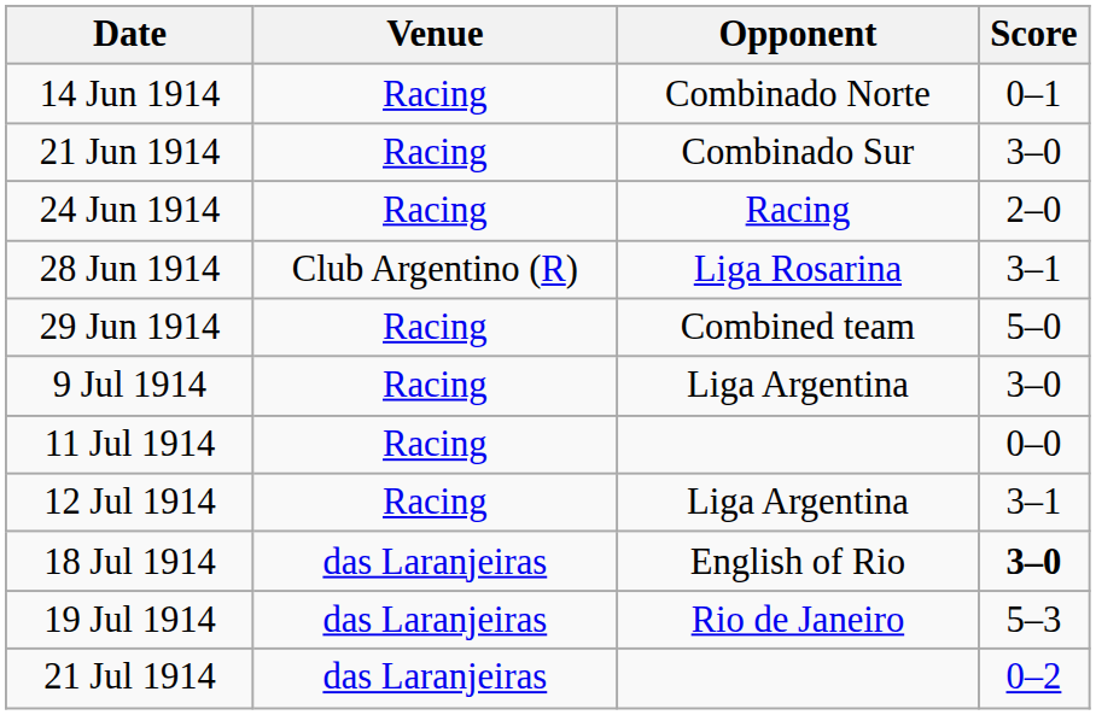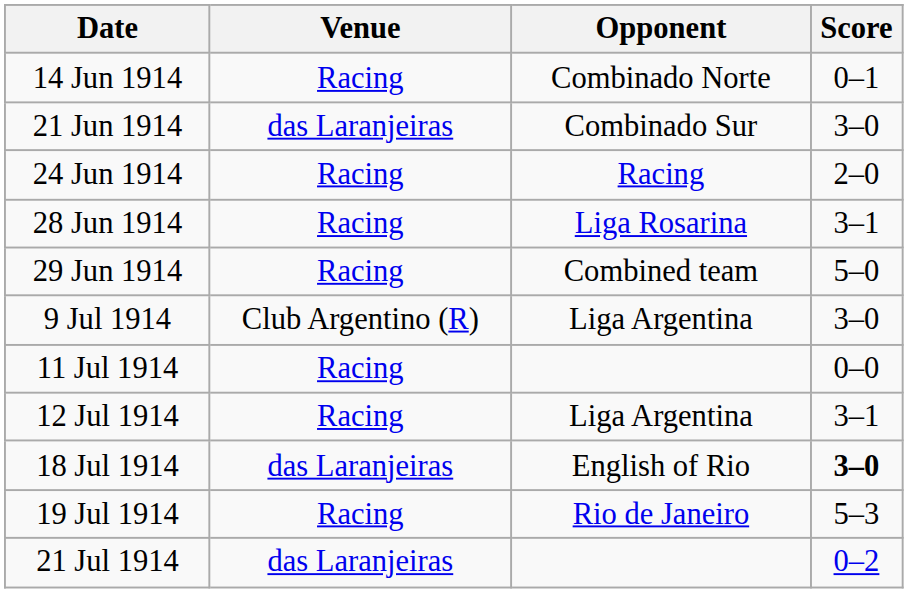21 Jun 1914 | Venue: Racing -> das Laranjeiras
28 Jun 1914 | Venue: Club Argentino (R) -> Racing
9 Jul 1914 | Venue: Racing -> Club Argentino (R)
19 Jul 1914 | Venue: das Laranjeiras -> Racing
